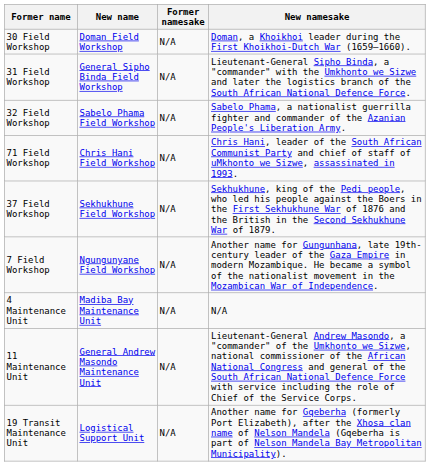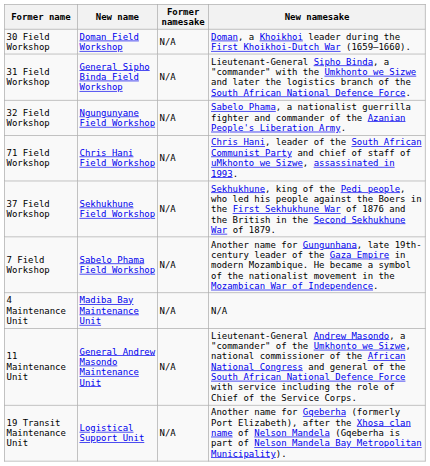32 Field Workshop | New name: Sabelo Phama Field Workshop -> Ngungunyane Field Workshop
7 Field Workshop | New name: Ngungunyane Field Workshop -> Sabelo Phama Field Workshop
